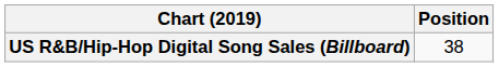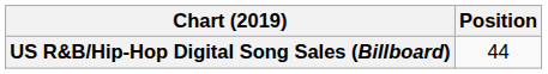US R&B/Hip-Hop Digital Song Sales (Billboard) | Position: 38 -> 44
